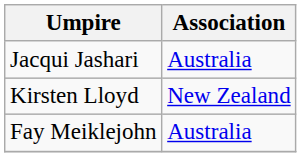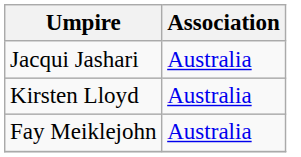Kirsten Lloyd | Association: New Zealand -> Australia
